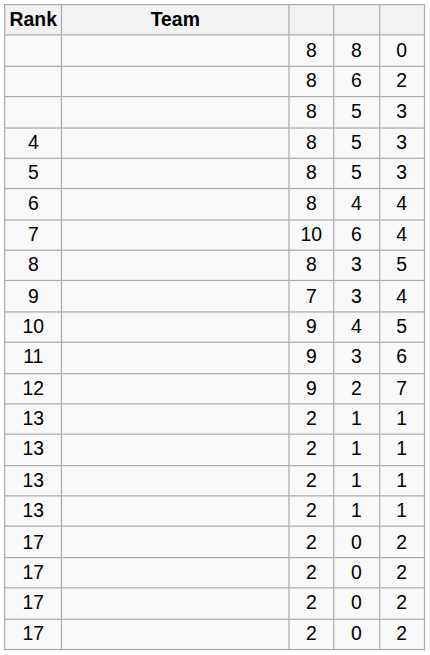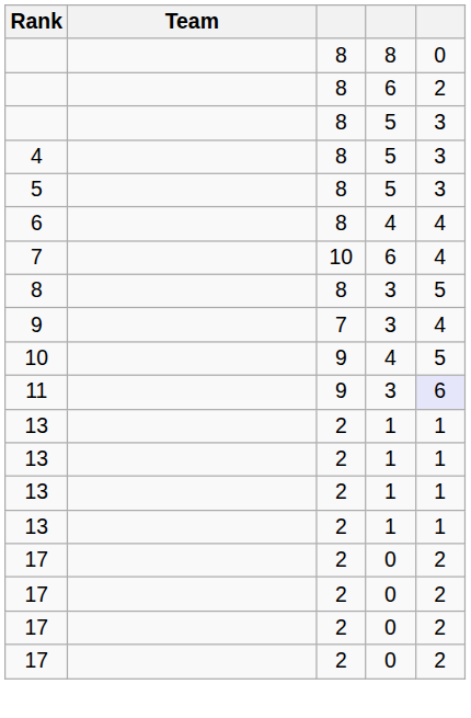11 | column 5: no background -> lavender background
- row: 12 | 9 | 2 | 7
